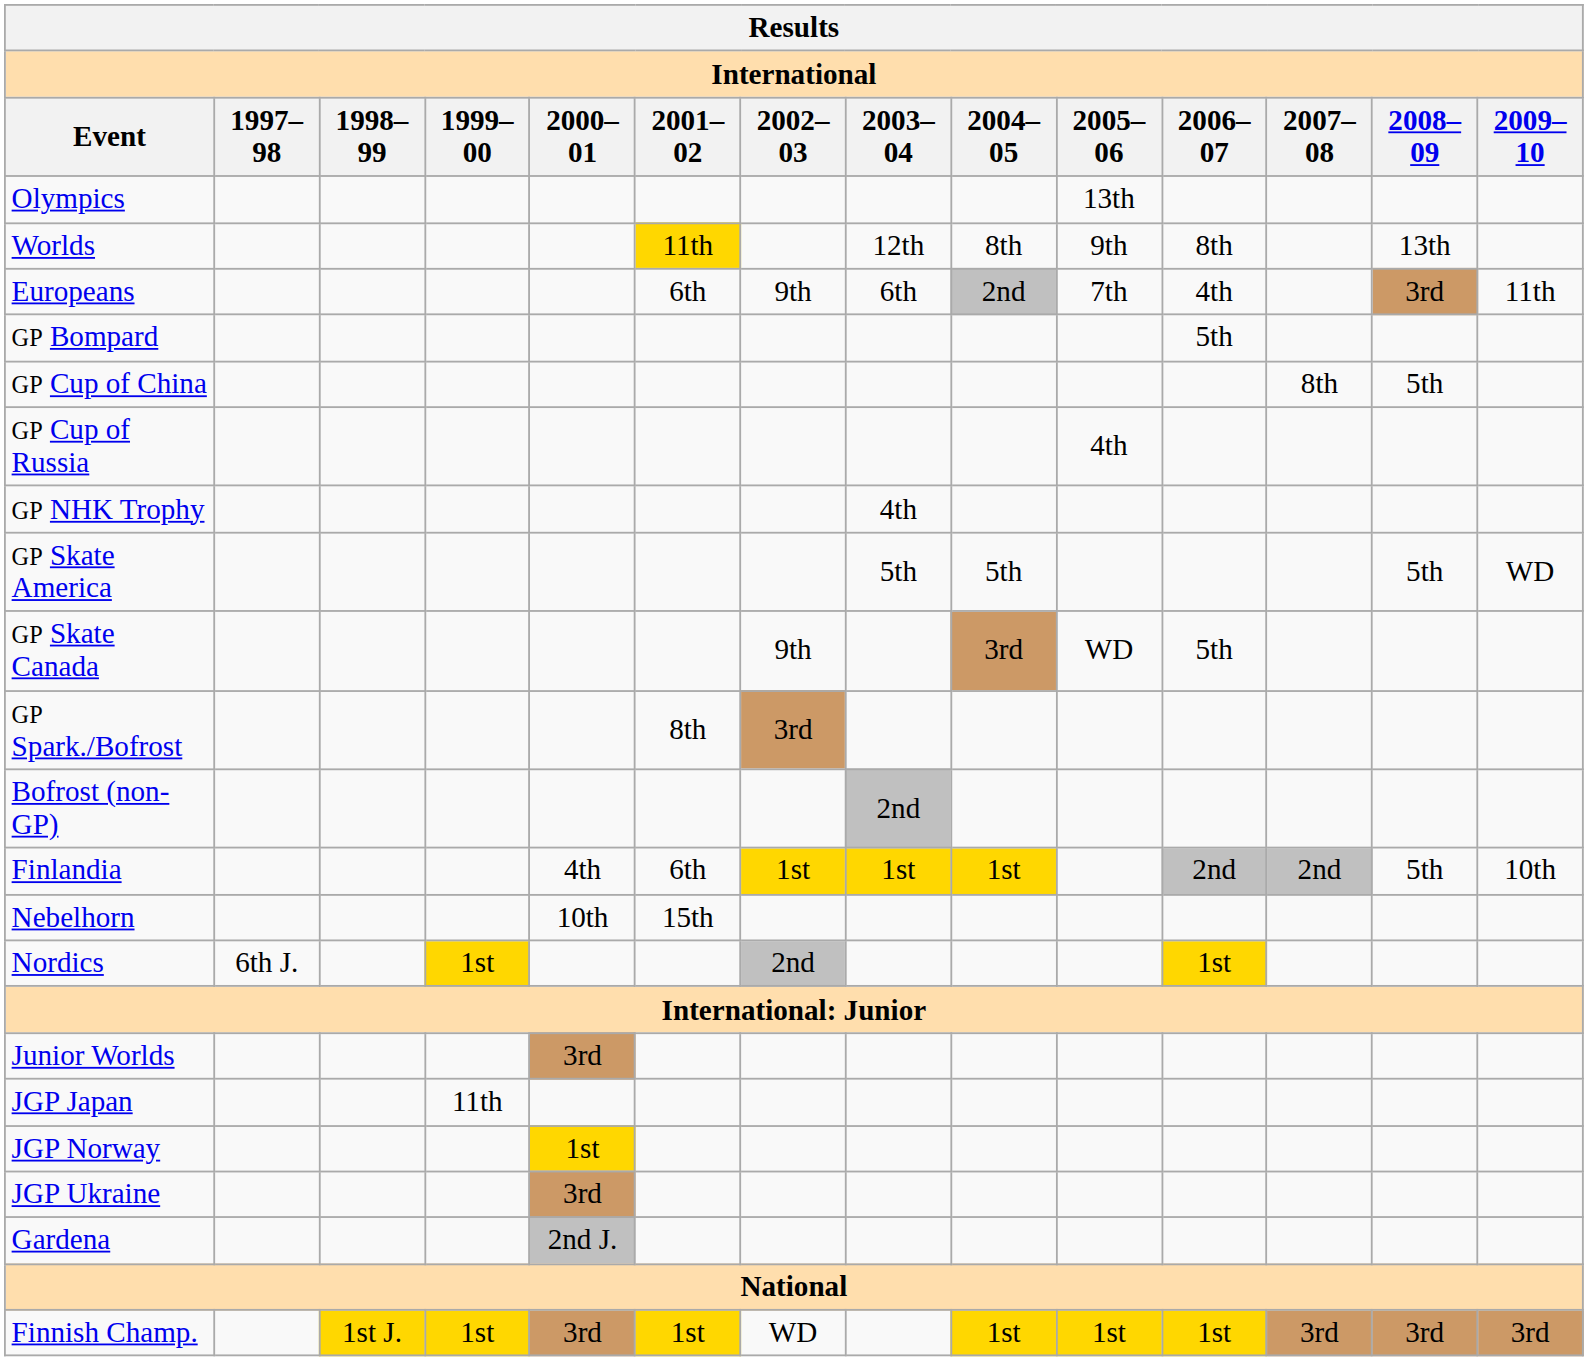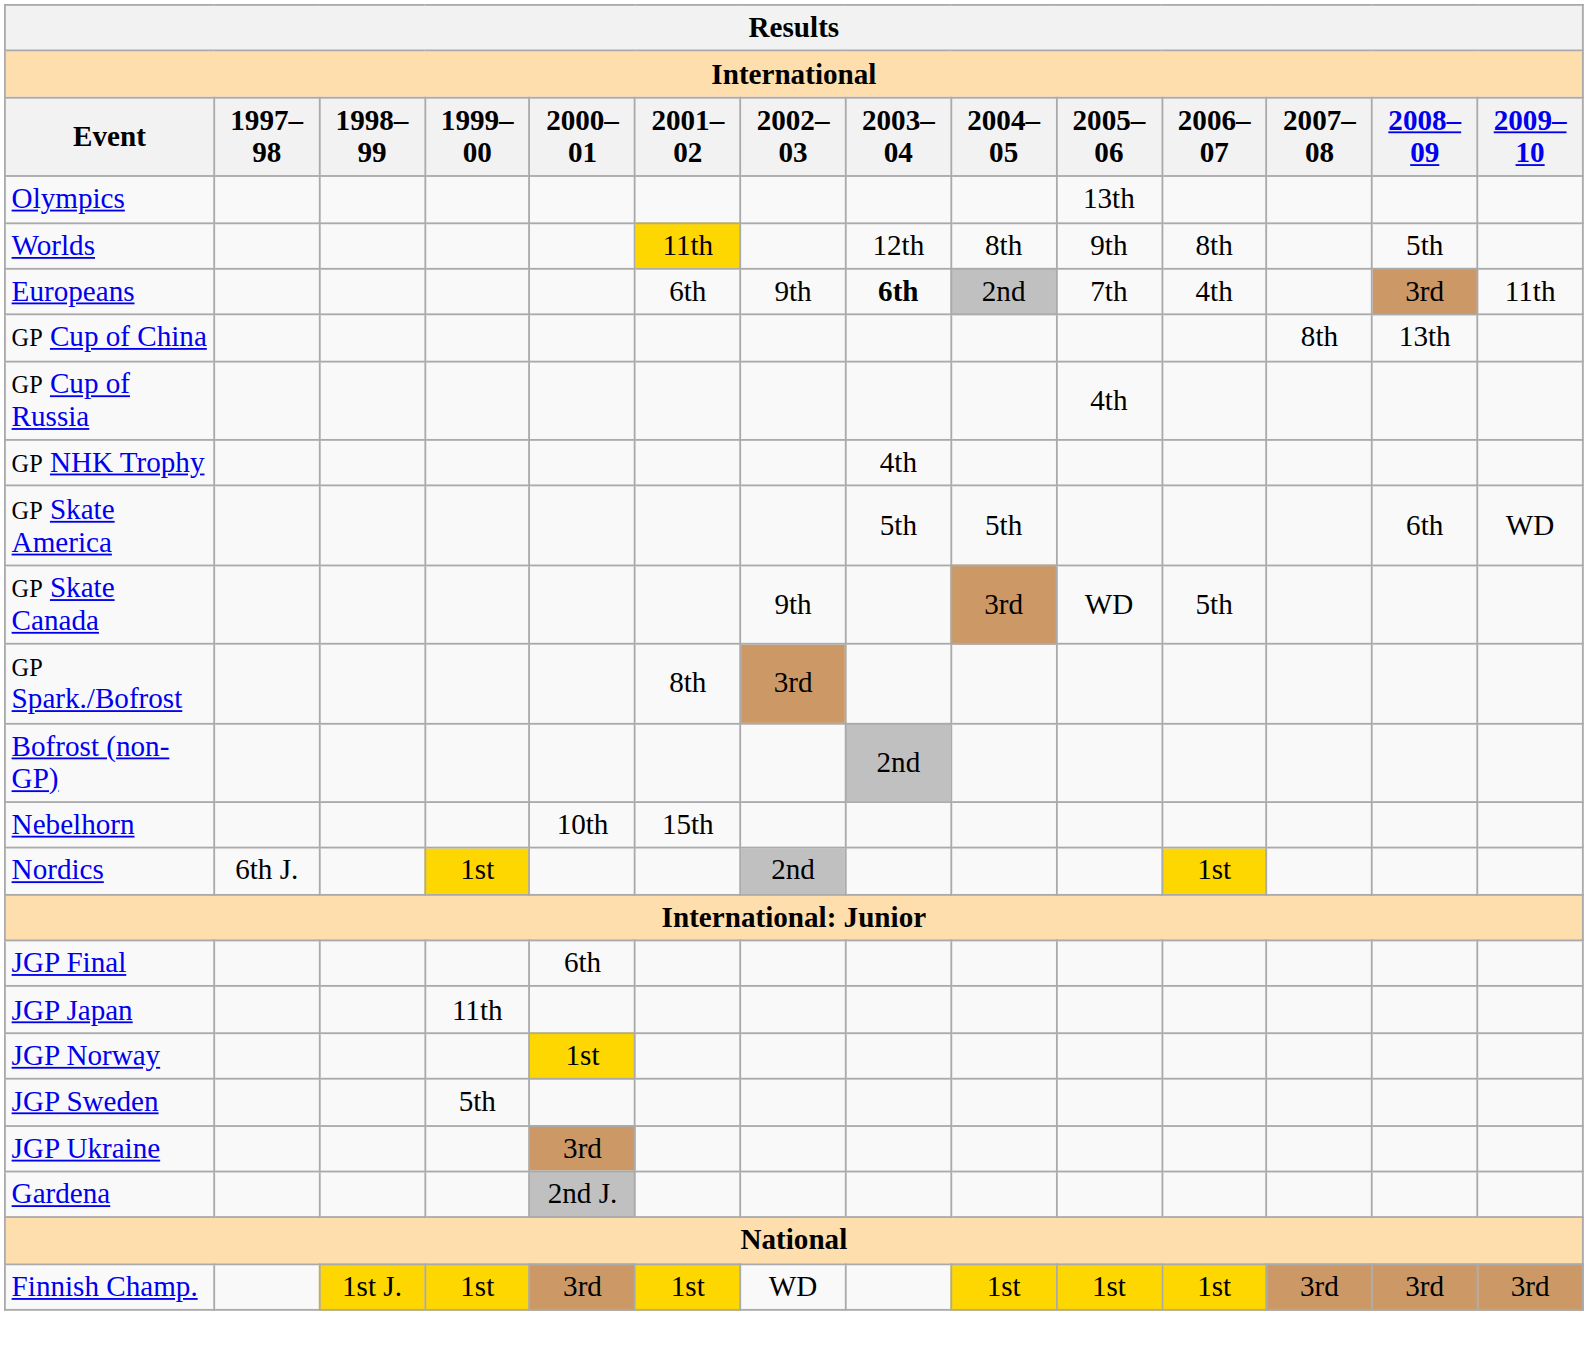Worlds | 2008–09: 13th -> 5th
Europeans | 2003–04: normal -> bold
- row: GP Bompard | 5th
GP Cup of China | 2008–09: 5th -> 13th
GP Skate America | 2008–09: 5th -> 6th
- row: Finlandia | 4th | 6th | 1st | 1st | 1st | 2nd | 2nd | 5th | 10th
- row: Junior Worlds | 3rd
+ row: JGP Final | 6th
+ row: JGP Sweden | 5th
